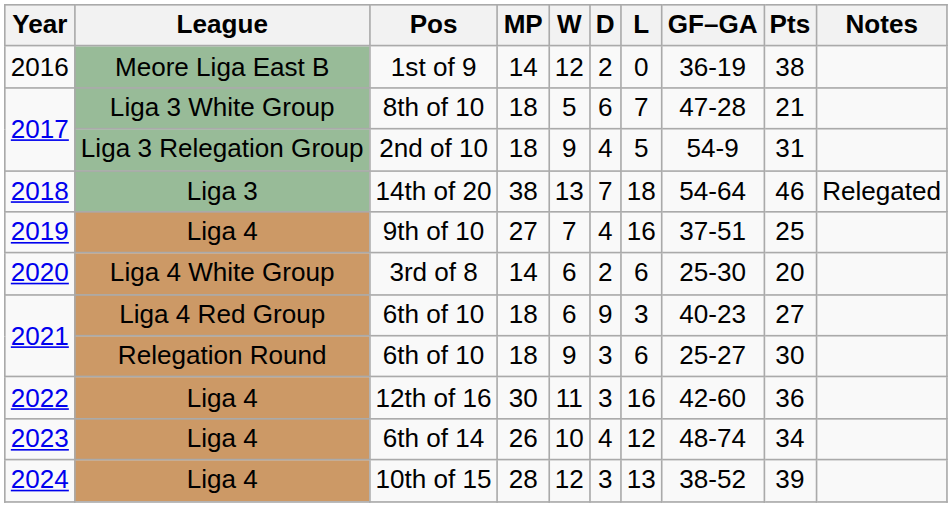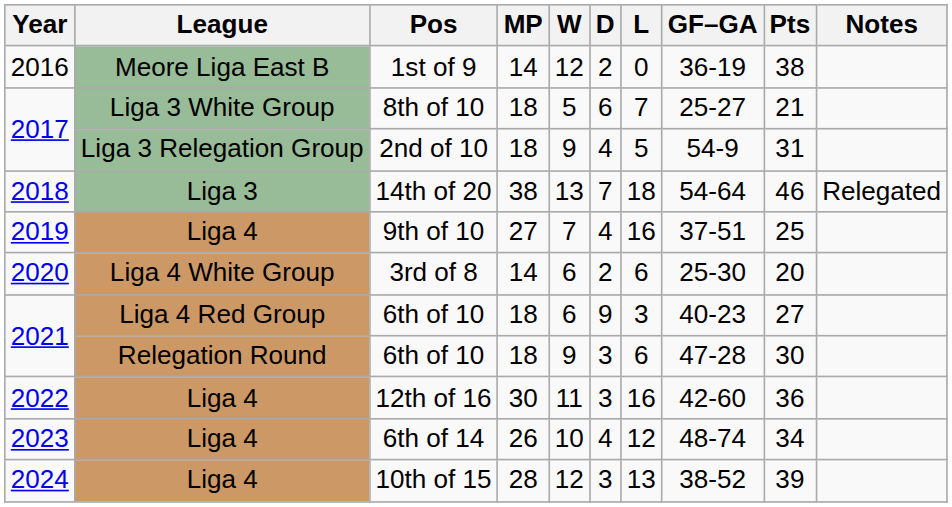8th of 10 | GF–GA: 47-28 -> 25-27
Relegation Round / 6th of 10 | GF–GA: 25-27 -> 47-28
